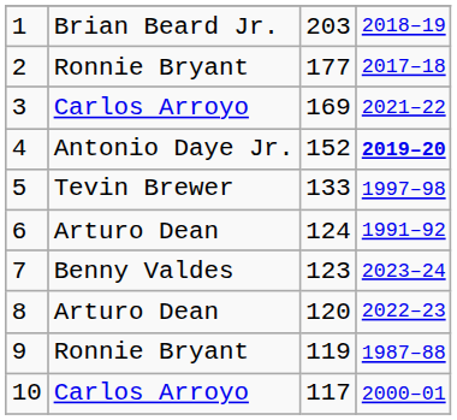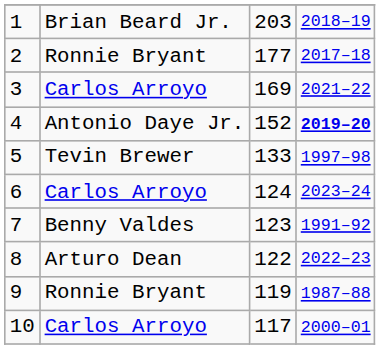6 | column 2: Arturo Dean -> Carlos Arroyo
6 | column 4: 1991–92 -> 2023–24
7 | column 4: 2023–24 -> 1991–92
8 | column 3: 120 -> 122
